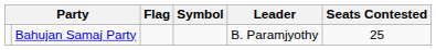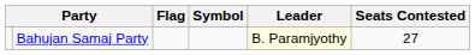Bahujan Samaj Party | Leader: no background -> lightyellow background
Bahujan Samaj Party | Seats Contested: 25 -> 27
